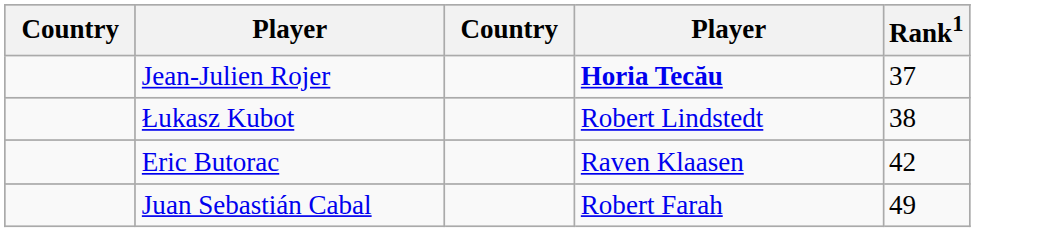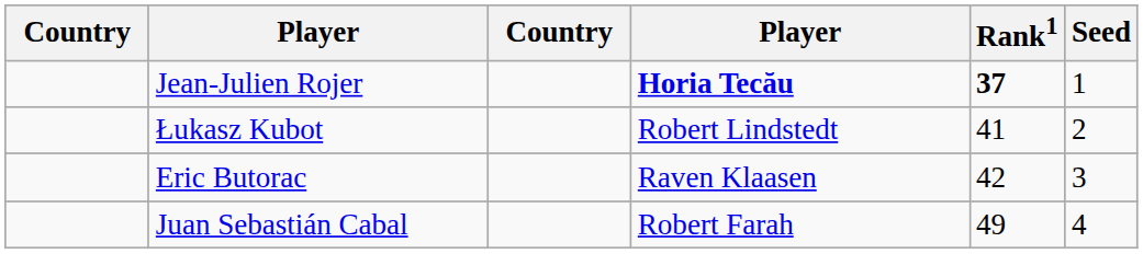+ column: Seed | 1 | 2 | 3 | 4
Jean-Julien Rojer | Rank1: normal -> bold
Łukasz Kubot | Rank1: 38 -> 41
